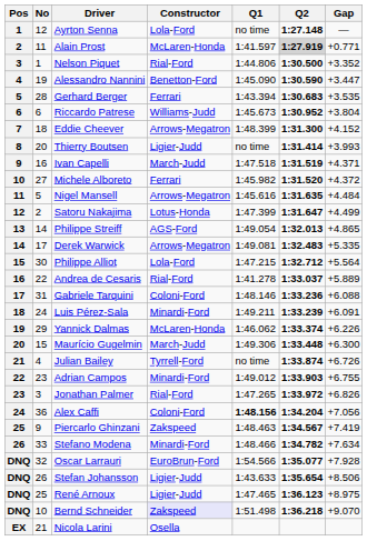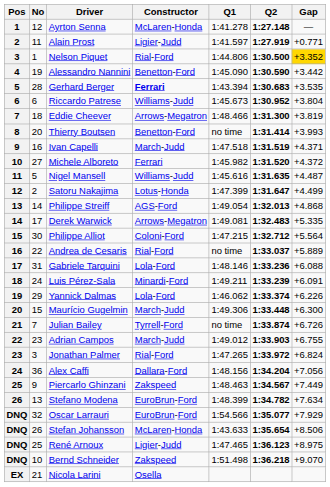Ayrton Senna | Constructor: Lola-Ford -> McLaren-Honda
Ayrton Senna | Q1: no time -> 1:41.278
Alain Prost | Constructor: McLaren-Honda -> Ligier-Judd
Alain Prost | Q2: lightgrey background -> no background
Nelson Piquet | Gap: no background -> gold background
Alessandro Nannini | Gap: +3.447 -> +3.442
Gerhard Berger | Constructor: normal -> bold
Eddie Cheever | Q1: 1:48.399 -> 1:48.466
Eddie Cheever | Gap: +4.152 -> +3.819
Thierry Boutsen | Constructor: Ligier-Judd -> Benetton-Ford
Nigel Mansell | Constructor: Arrows-Megatron -> Williams-Judd
Nigel Mansell | Gap: +4.484 -> +4.487
Philippe Streiff | Gap: +4.865 -> +4.868
Philippe Alliot | Constructor: Lola-Ford -> Coloni-Ford
Andrea de Cesaris | Q1: 1:41.278 -> no time
Gabriele Tarquini | Constructor: Coloni-Ford -> Lola-Ford
Yannick Dalmas | Constructor: McLaren-Honda -> Lola-Ford
Julian Bailey | No: 4 -> 7
Adrian Campos | Constructor: Minardi-Ford -> March-Judd
Jonathan Palmer | Gap: +6.826 -> +6.824
Alex Caffi | Constructor: Coloni-Ford -> Dallara-Ford
Alex Caffi | Q1: bold -> normal
Piercarlo Ghinzani | Gap: +7.419 -> +7.449
Stefano Modena | No: 33 -> 13
Stefano Modena | Constructor: Minardi-Ford -> EuroBrun-Ford
Stefano Modena | Q1: 1:48.466 -> 1:48.399
Oscar Larrauri | Gap: +7.928 -> +7.929
Stefan Johansson | Constructor: Ligier-Judd -> McLaren-Honda
Bernd Schneider | Constructor: lavender background -> no background
